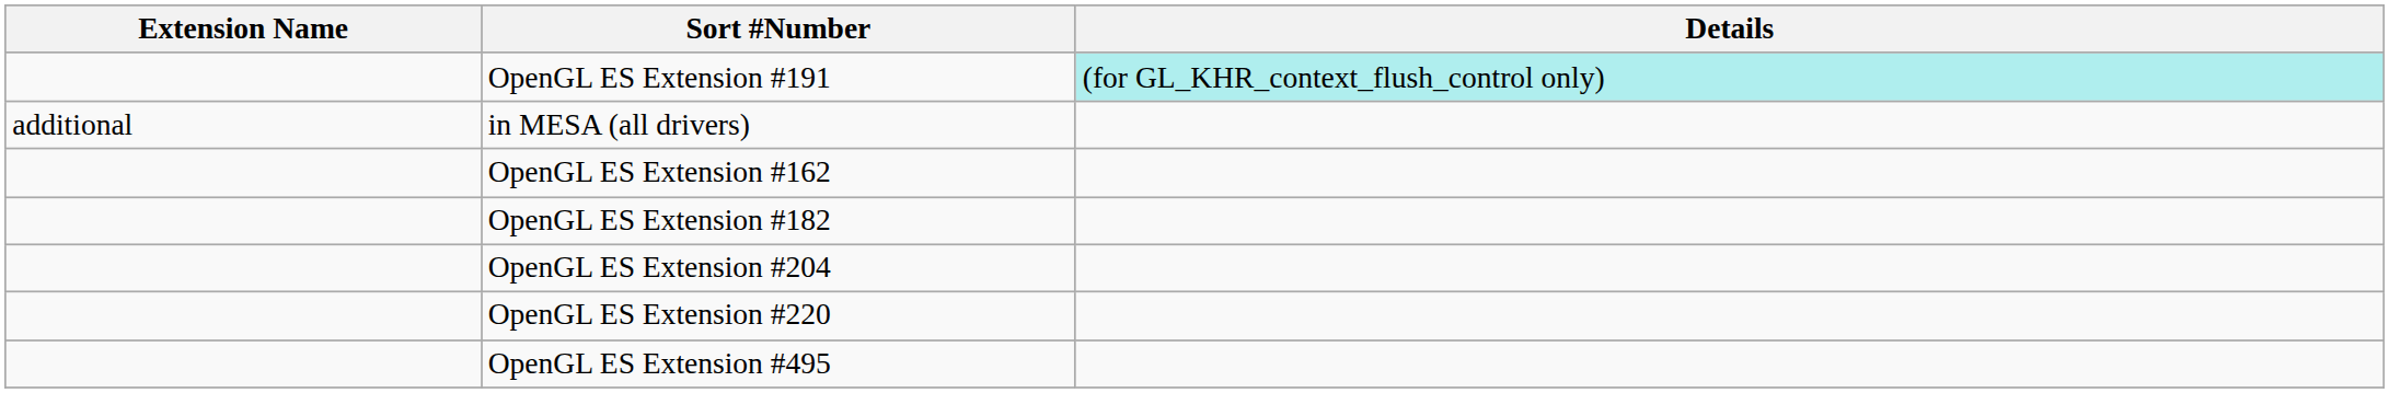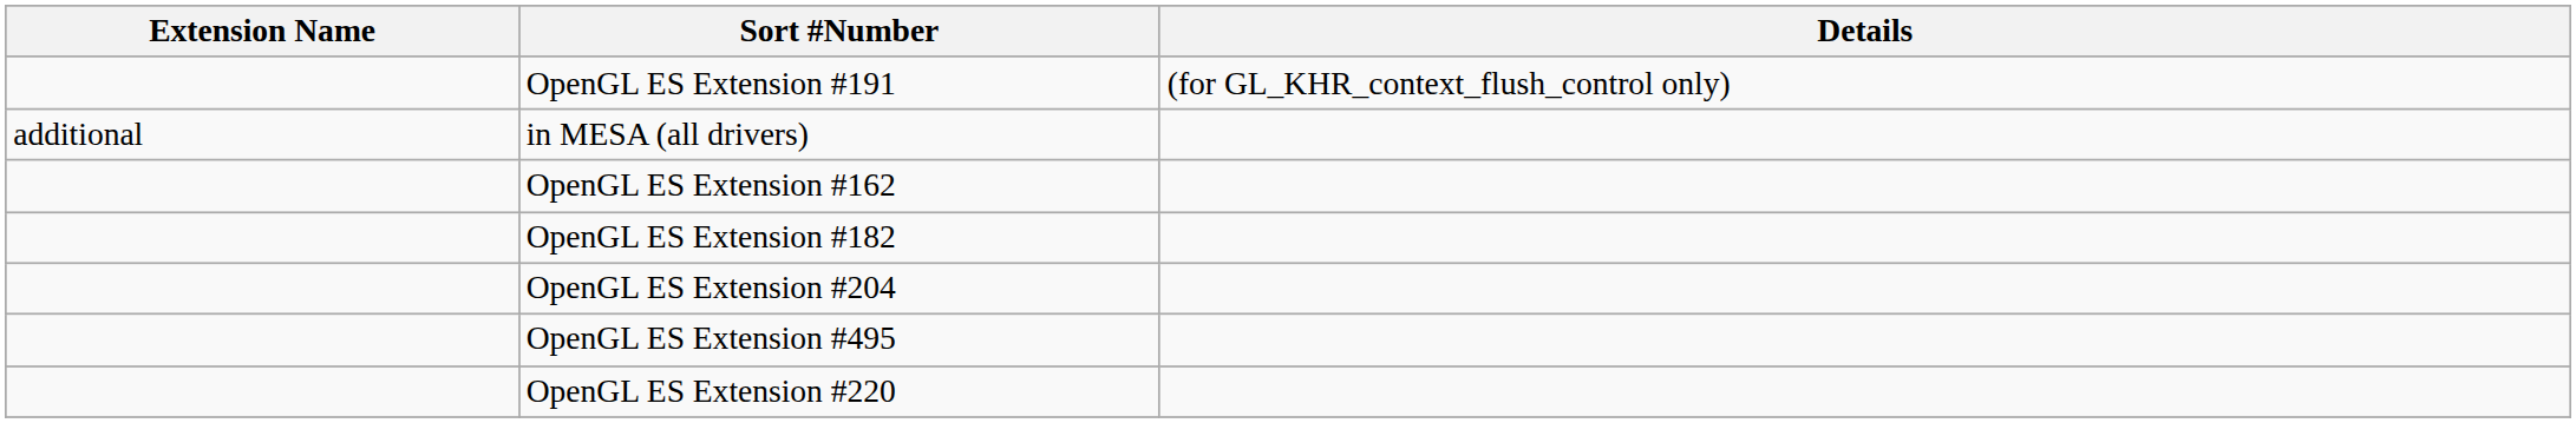OpenGL ES Extension #191 | Details: paleturquoise background -> no background
rows swapped: OpenGL ES Extension #220 <-> OpenGL ES Extension #495
